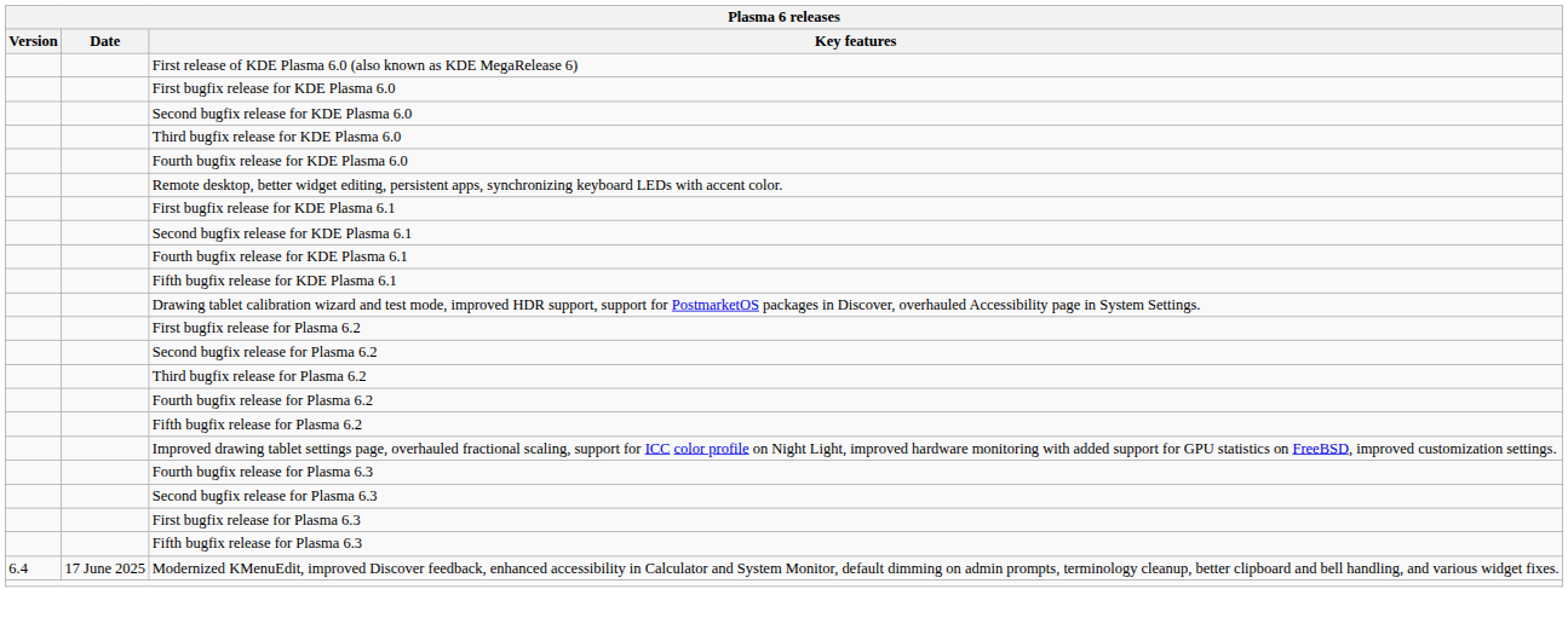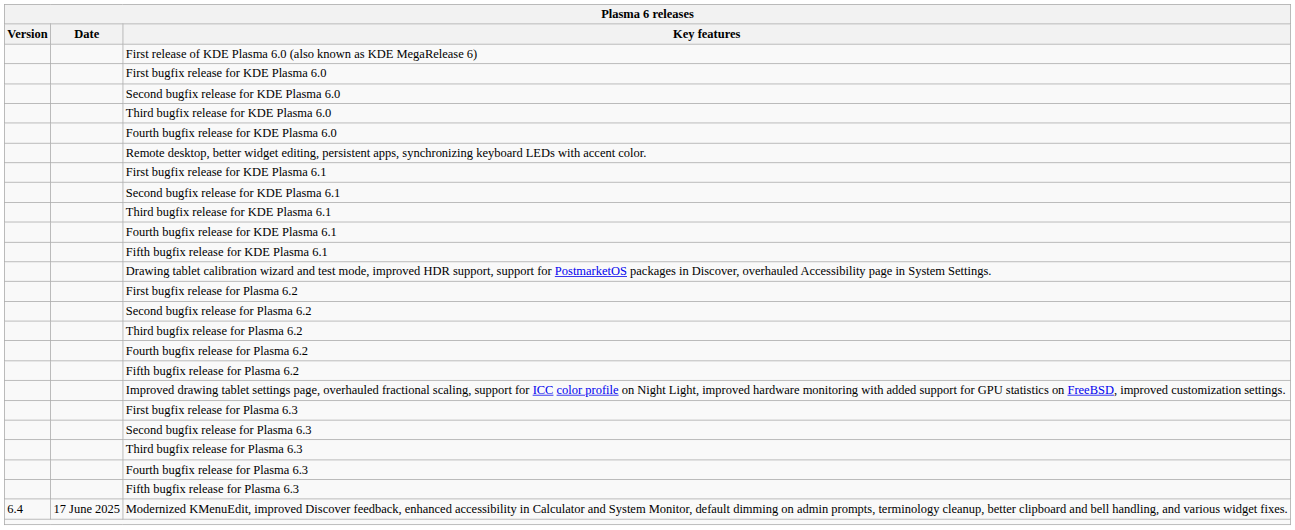+ row: Third bugfix release for KDE Plasma 6.1
rows swapped: First bugfix release for Plasma 6.3 <-> Fourth bugfix release for Plasma 6.3
+ row: Third bugfix release for Plasma 6.3
